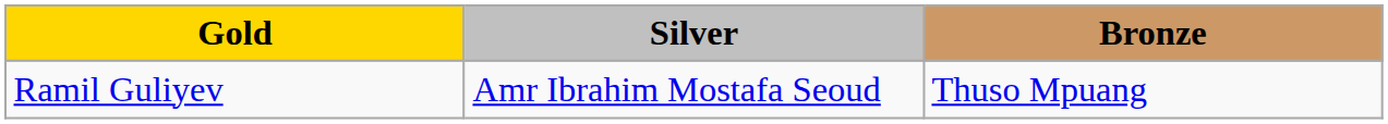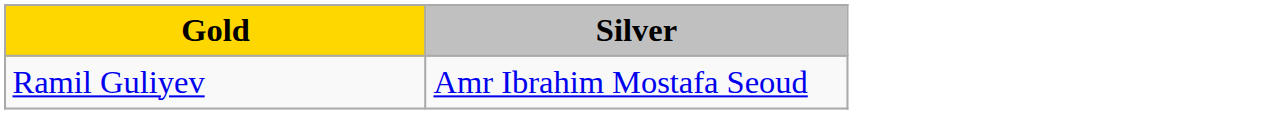- column: Bronze | Thuso Mpuang
